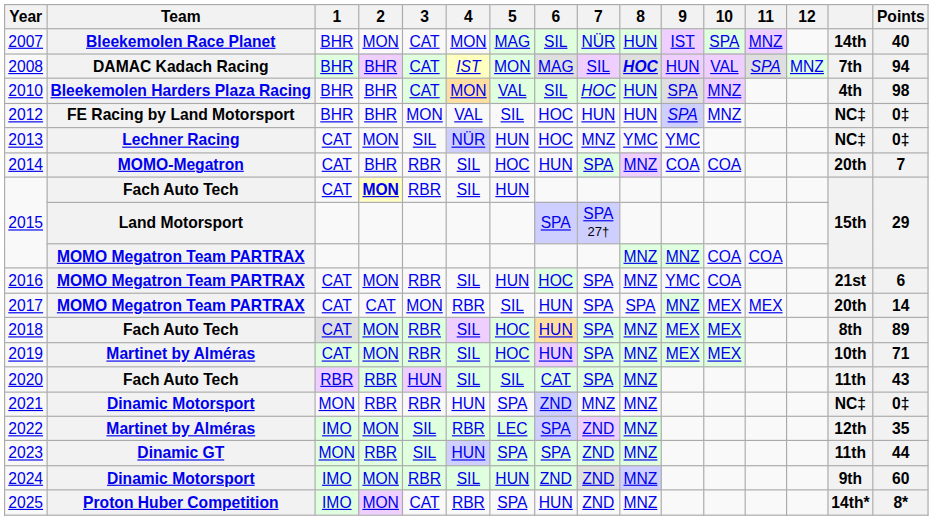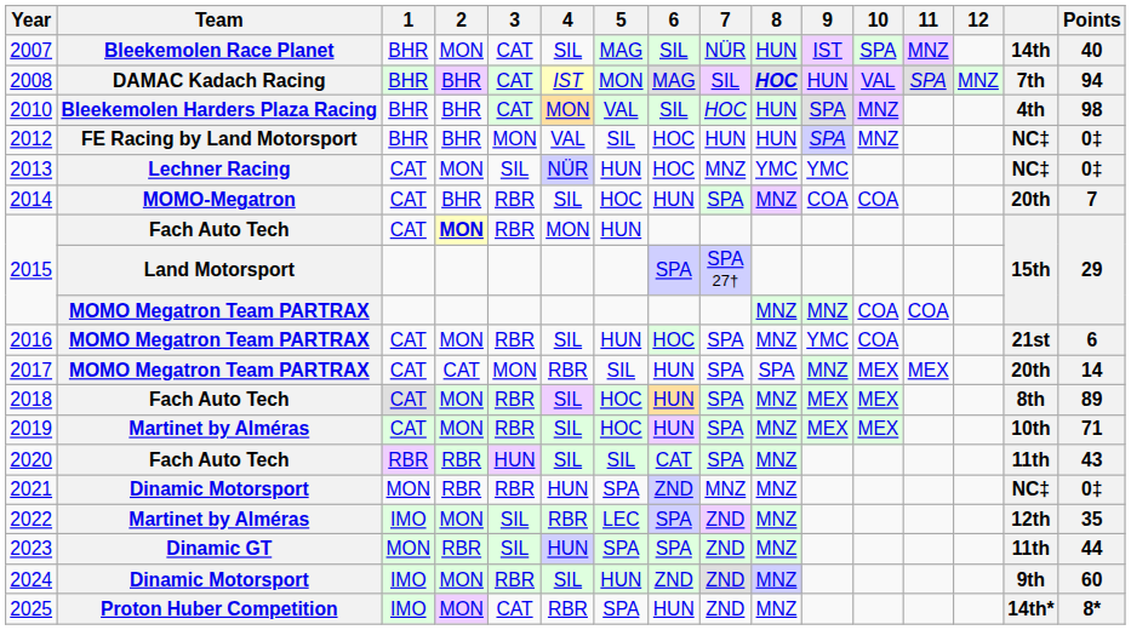2007 | 4: MON -> SIL
2015 / Fach Auto Tech | 4: SIL -> MON
